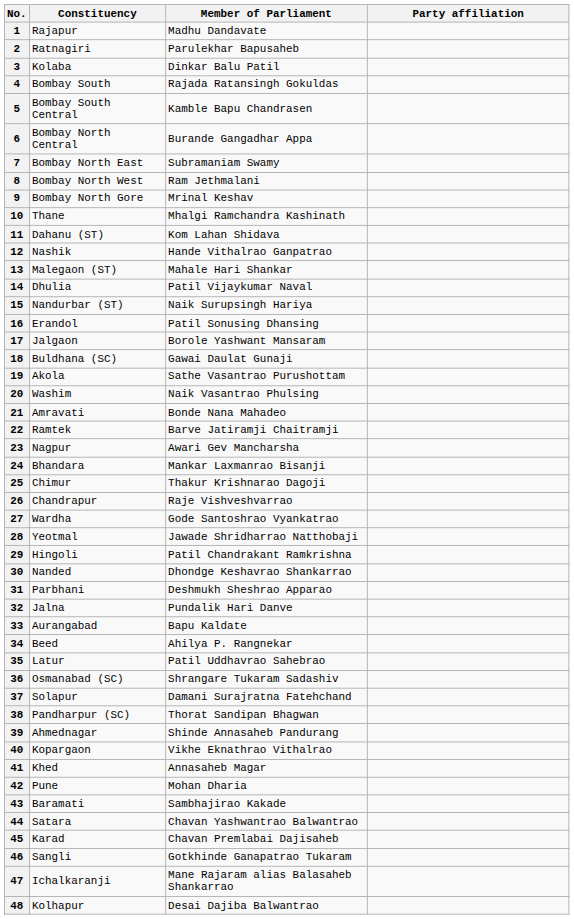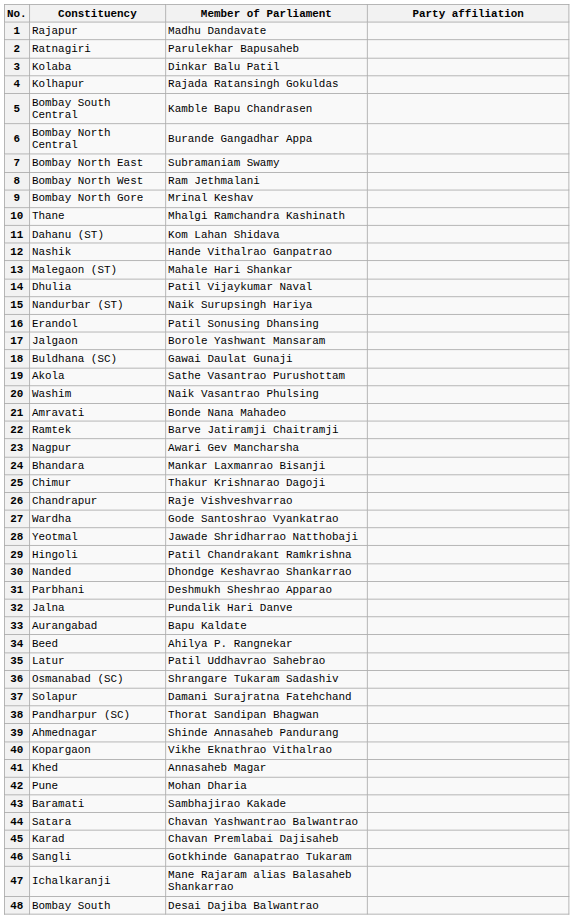4 | Constituency: Bombay South -> Kolhapur
48 | Constituency: Kolhapur -> Bombay South
